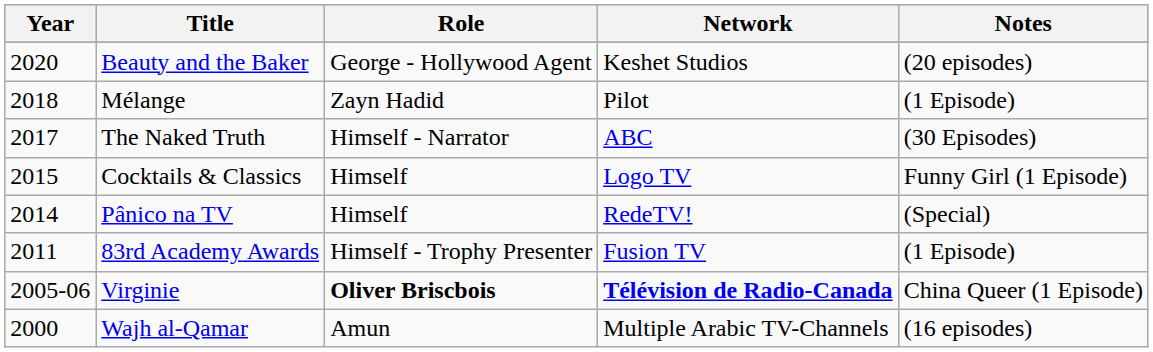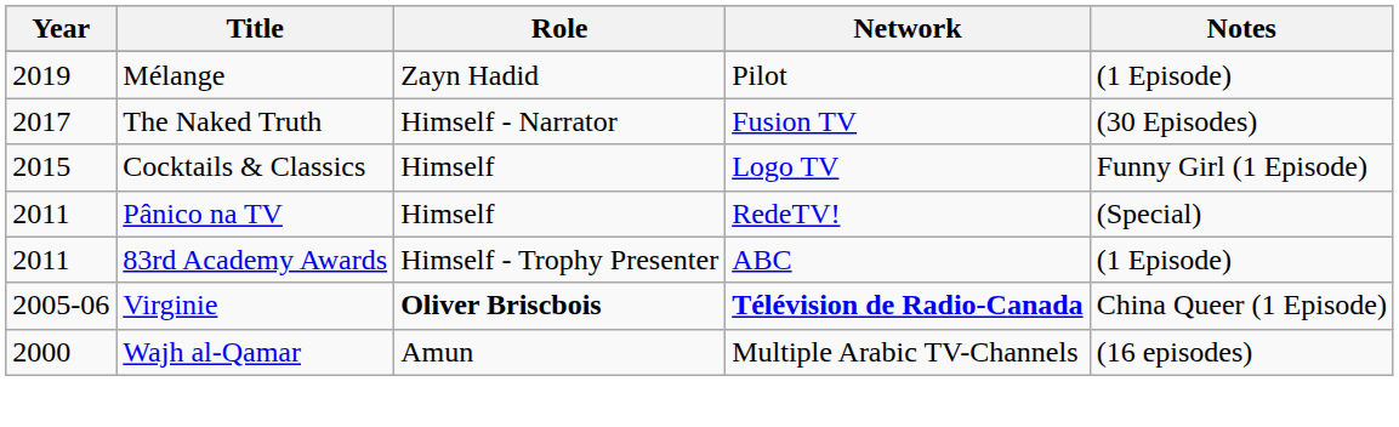- row: 2020 | Beauty and the Baker | George - Hollywood Agent | Keshet Studios | (20 episodes)
Mélange | Year: 2018 -> 2019
The Naked Truth | Network: ABC -> Fusion TV
Pânico na TV | Year: 2014 -> 2011
83rd Academy Awards | Network: Fusion TV -> ABC
